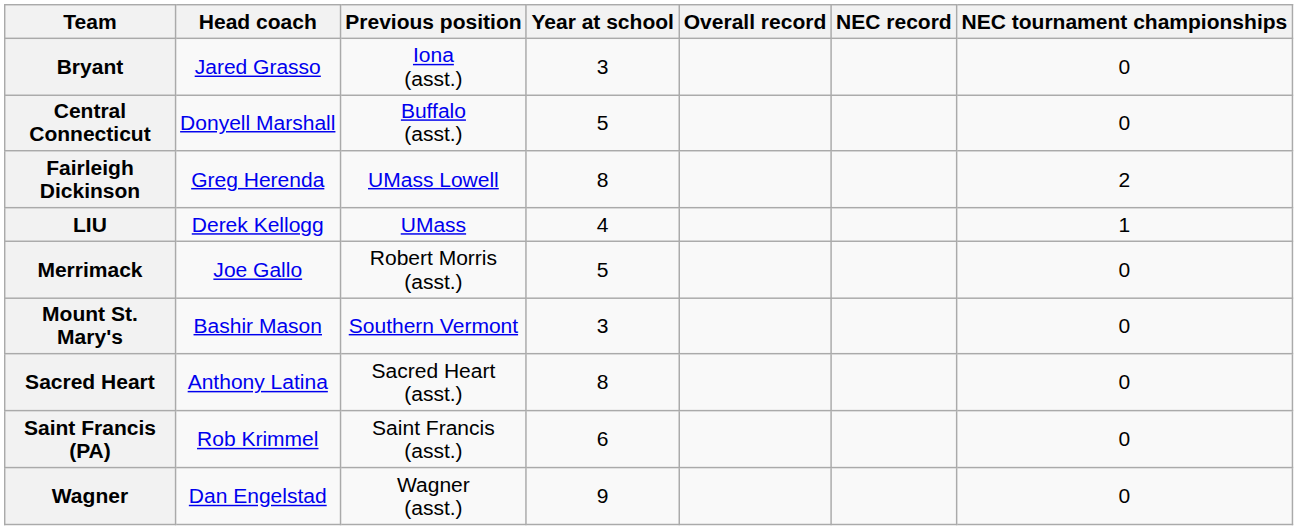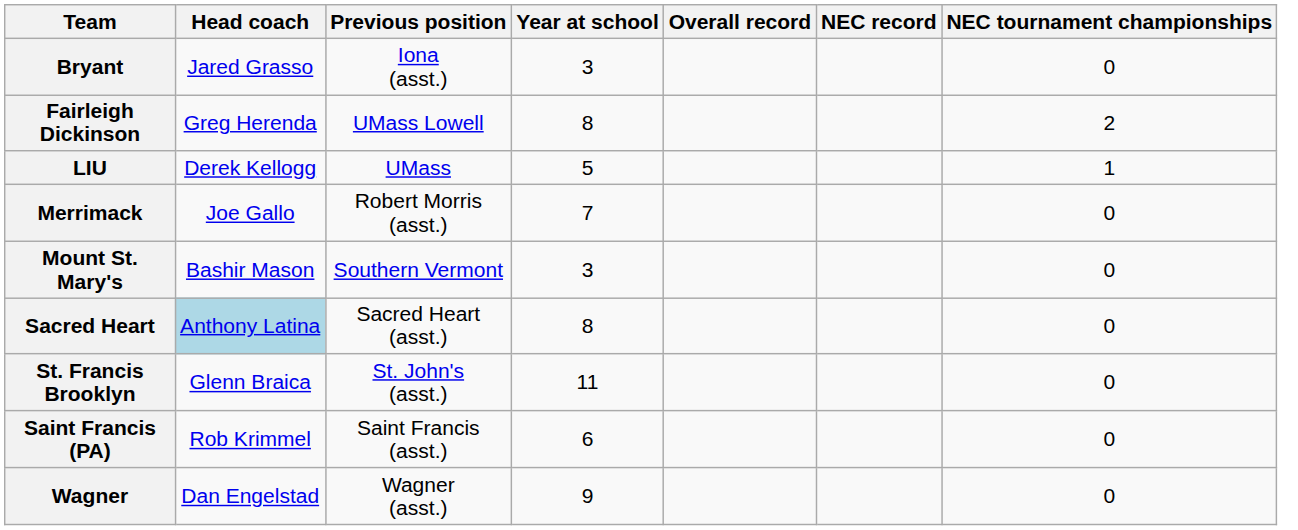- row: Central Connecticut | Donyell Marshall | Buffalo (asst.) | 5 | 0
LIU | Year at school: 4 -> 5
Merrimack | Year at school: 5 -> 7
Sacred Heart | Head coach: no background -> lightblue background
+ row: St. Francis Brooklyn | Glenn Braica | St. John's (asst.) | 11 | 0
